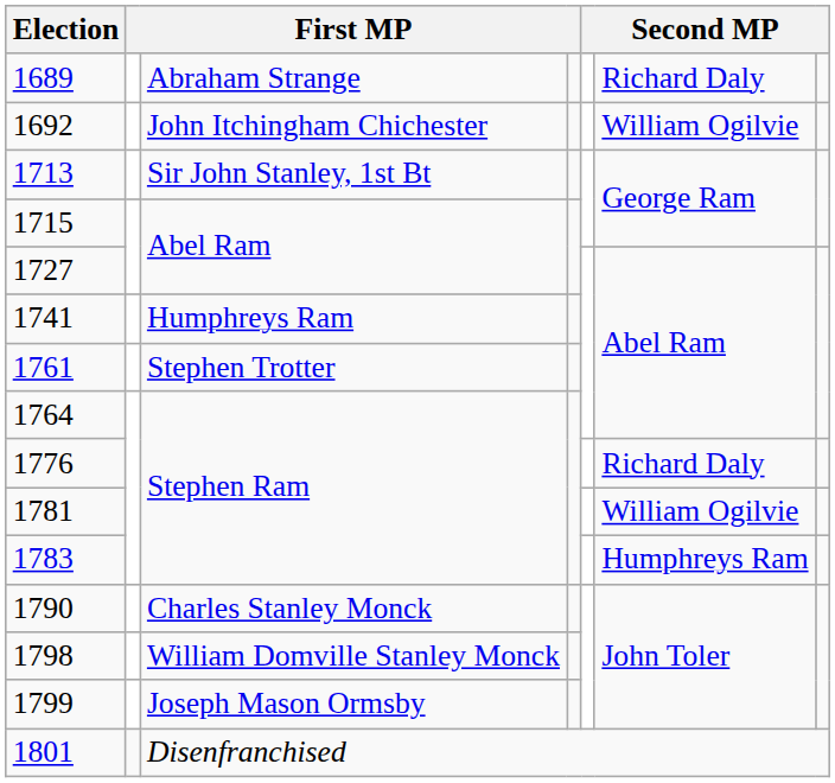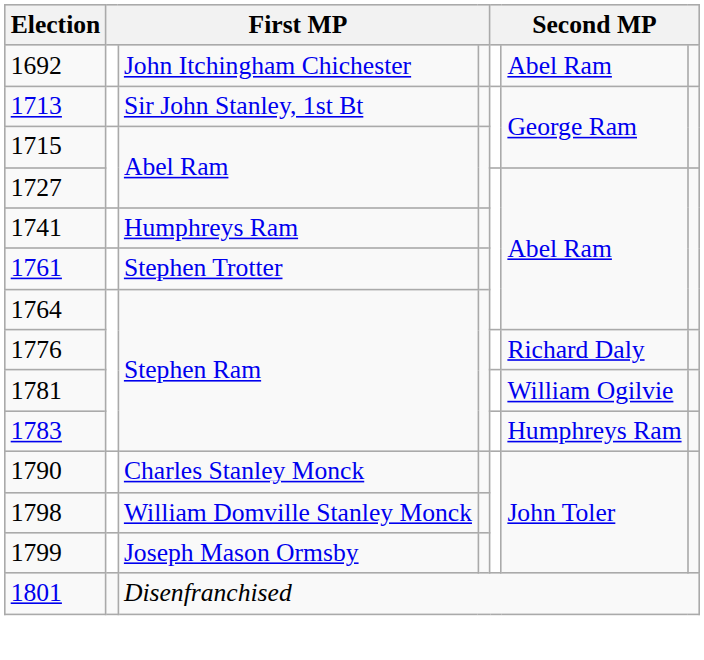- row: 1689 | Abraham Strange | Richard Daly
1692 | column 6: William Ogilvie -> Abel Ram
